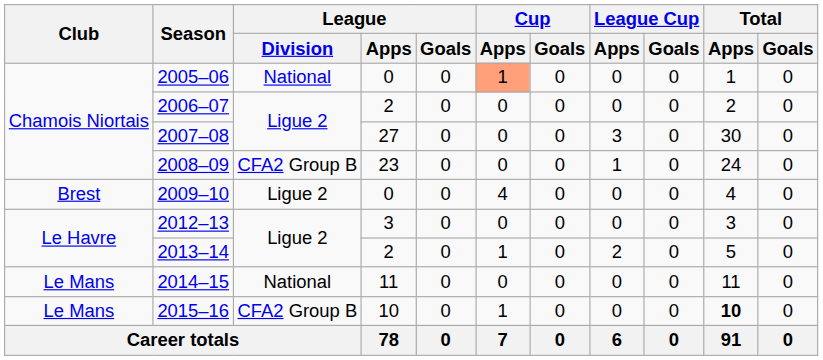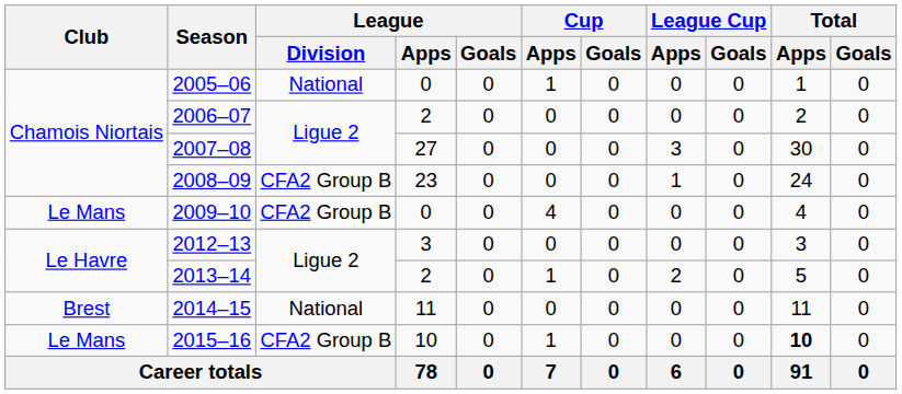2005–06 | Cup / Apps: lightsalmon background -> no background
2009–10 | Club: Brest -> Le Mans
2009–10 | League / Division: Ligue 2 -> CFA2 Group B
2014–15 | Club: Le Mans -> Brest
